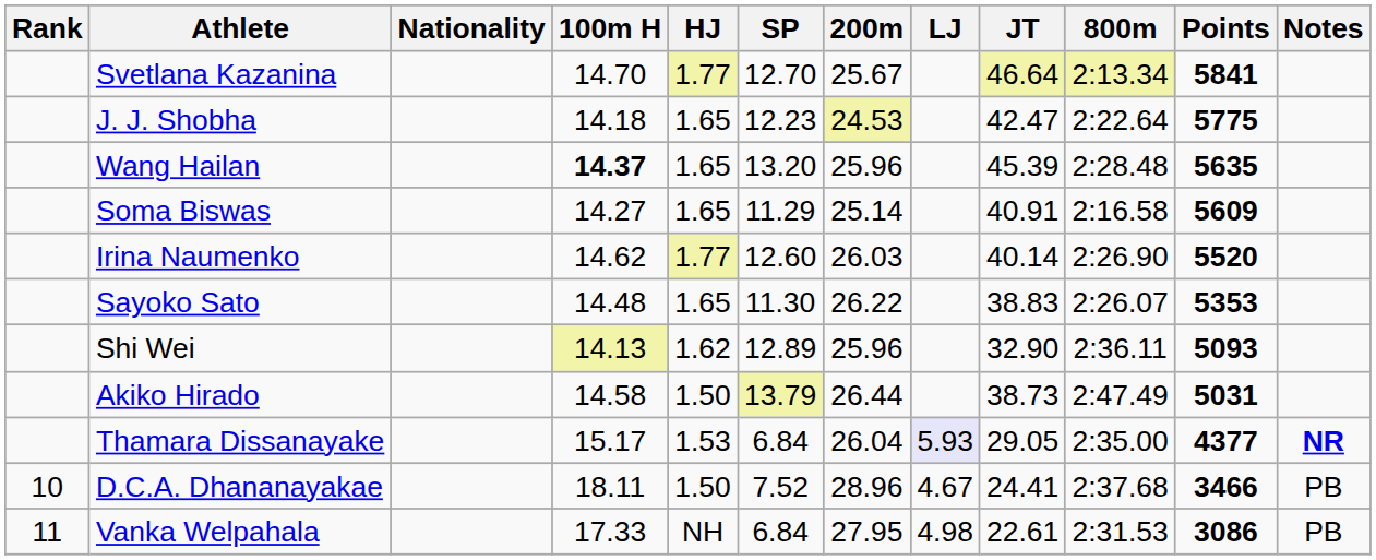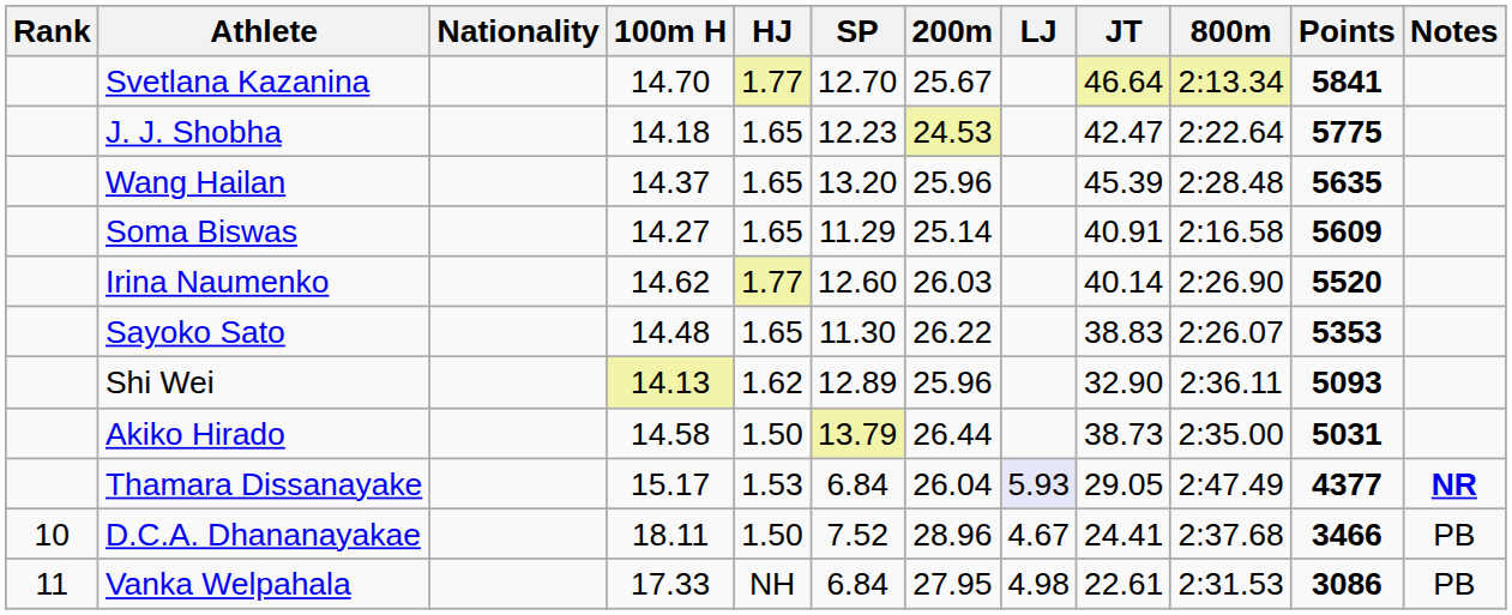Wang Hailan | 100m H: bold -> normal
Akiko Hirado | 800m: 2:47.49 -> 2:35.00
Thamara Dissanayake | 800m: 2:35.00 -> 2:47.49
